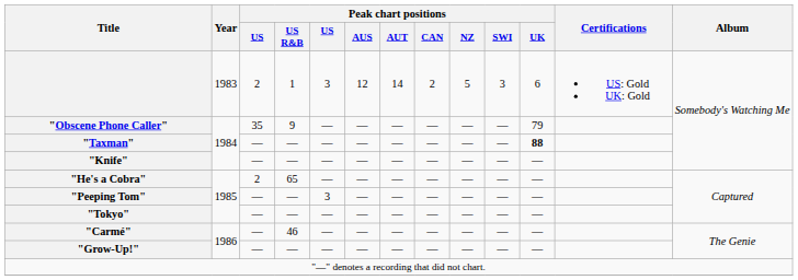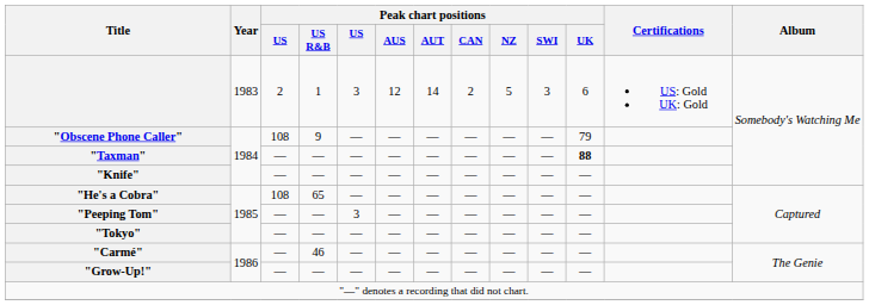"Obscene Phone Caller" | column 3: 35 -> 108
"He's a Cobra" | column 3: 2 -> 108
